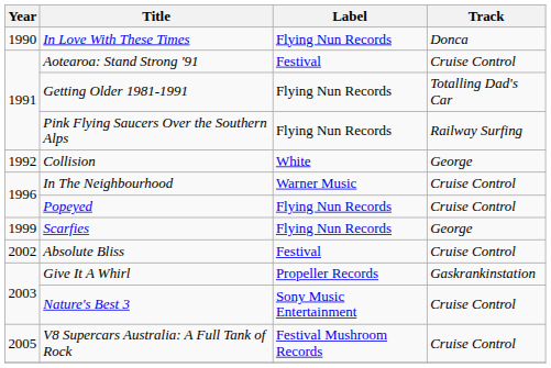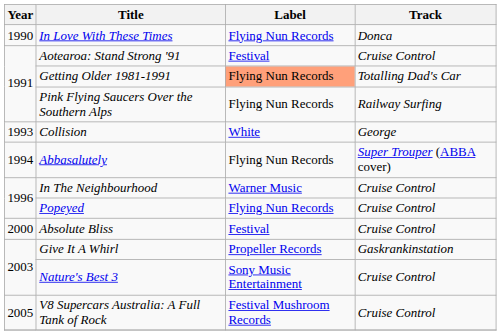Getting Older 1981-1991 | Label: no background -> lightsalmon background
Collision | Year: 1992 -> 1993
+ row: 1994 | Abbasalutely | Flying Nun Records | Super Trouper (ABBA cover)
- row: 1999 | Scarfies | Flying Nun Records | George
Absolute Bliss | Year: 2002 -> 2000
